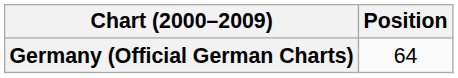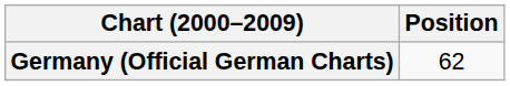Germany (Official German Charts) | Position: 64 -> 62
